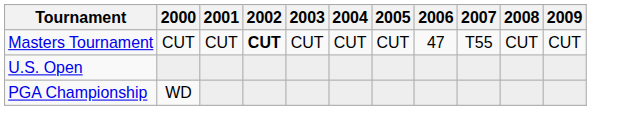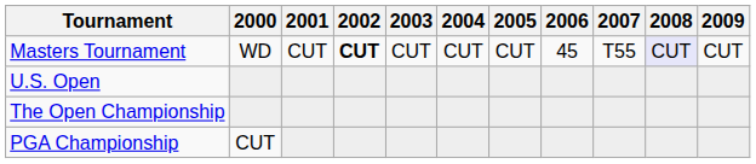Masters Tournament | 2000: CUT -> WD
Masters Tournament | 2006: 47 -> 45
Masters Tournament | 2008: no background -> lavender background
+ row: The Open Championship
PGA Championship | 2000: WD -> CUT
